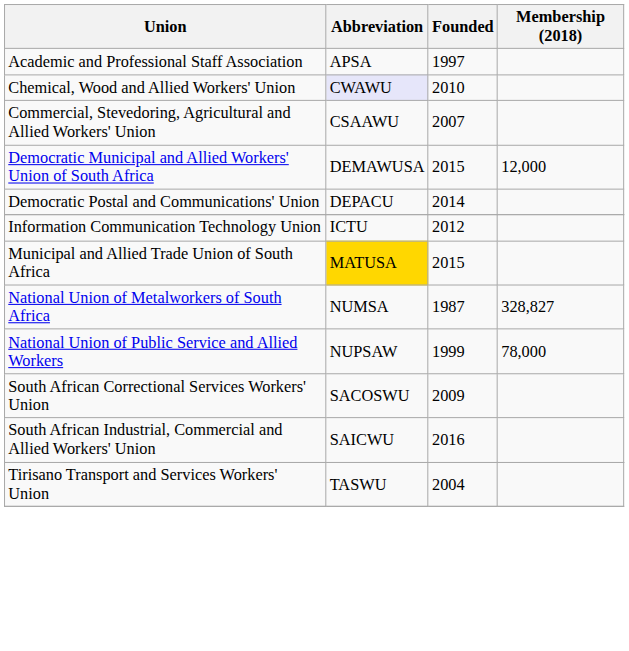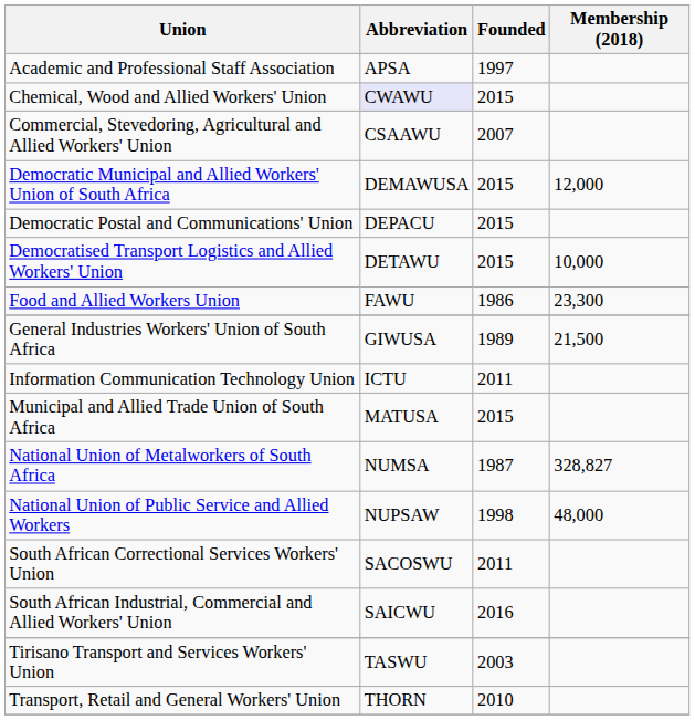Chemical, Wood and Allied Workers' Union | Founded: 2010 -> 2015
Democratic Postal and Communications' Union | Founded: 2014 -> 2015
+ row: Democratised Transport Logistics and Allied Workers' Union | DETAWU | 2015 | 10,000
+ row: Food and Allied Workers Union | FAWU | 1986 | 23,300
+ row: General Industries Workers' Union of South Africa | GIWUSA | 1989 | 21,500
Information Communication Technology Union | Founded: 2012 -> 2011
Municipal and Allied Trade Union of South Africa | Abbreviation: gold background -> no background
National Union of Public Service and Allied Workers | Founded: 1999 -> 1998
National Union of Public Service and Allied Workers | Membership (2018): 78,000 -> 48,000
South African Correctional Services Workers' Union | Founded: 2009 -> 2011
Tirisano Transport and Services Workers' Union | Founded: 2004 -> 2003
+ row: Transport, Retail and General Workers' Union | THORN | 2010
